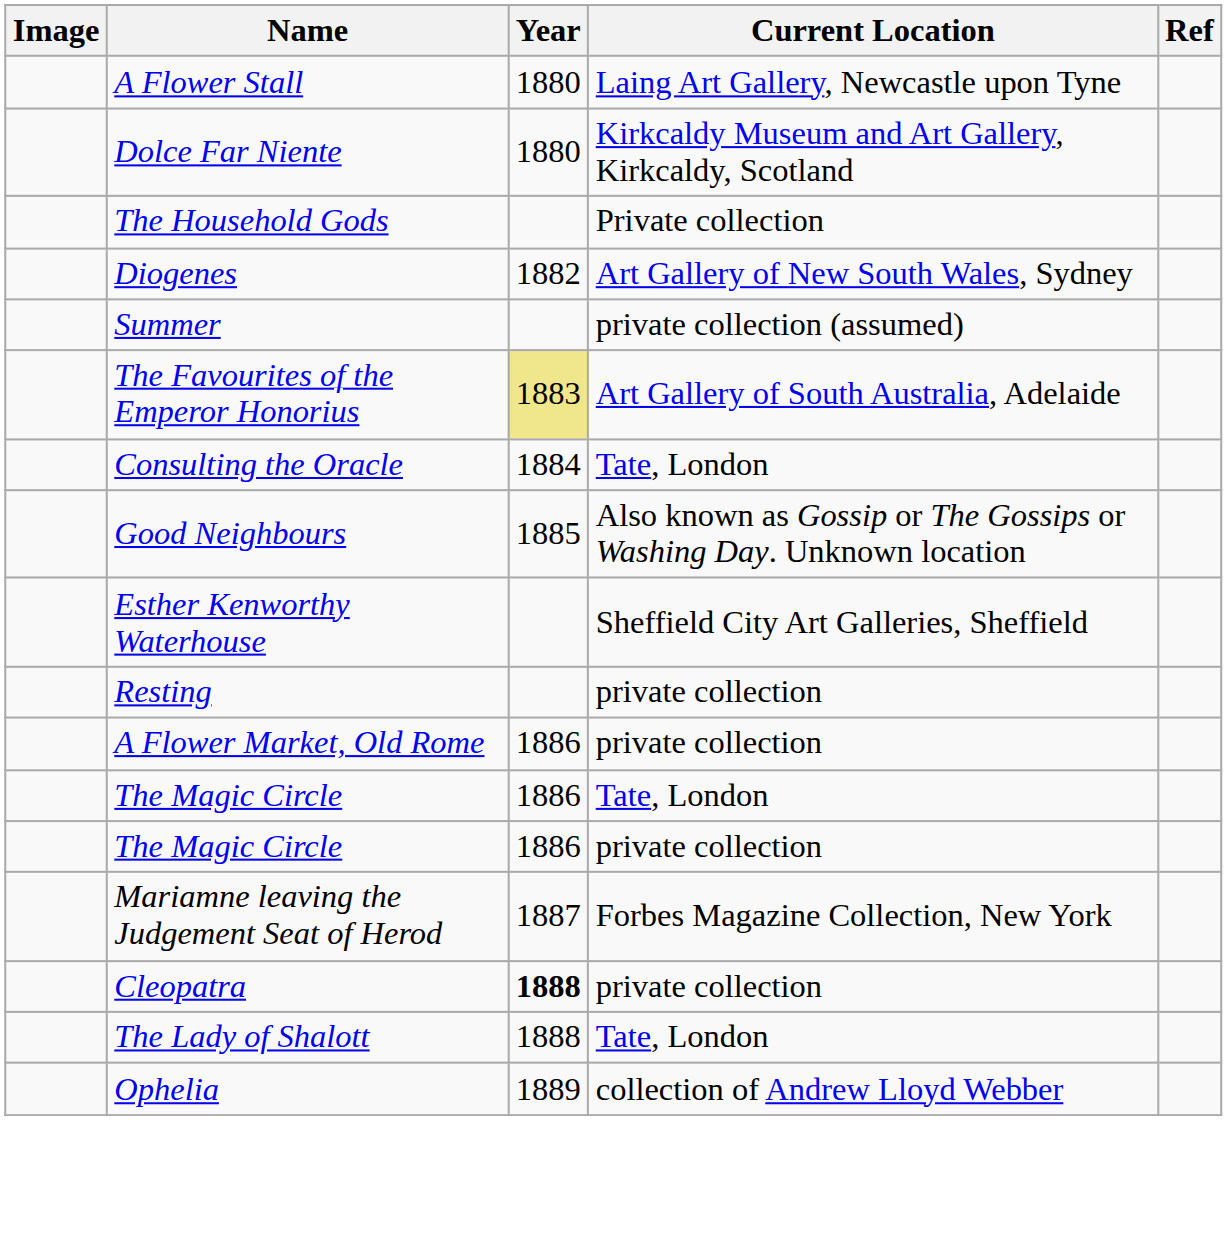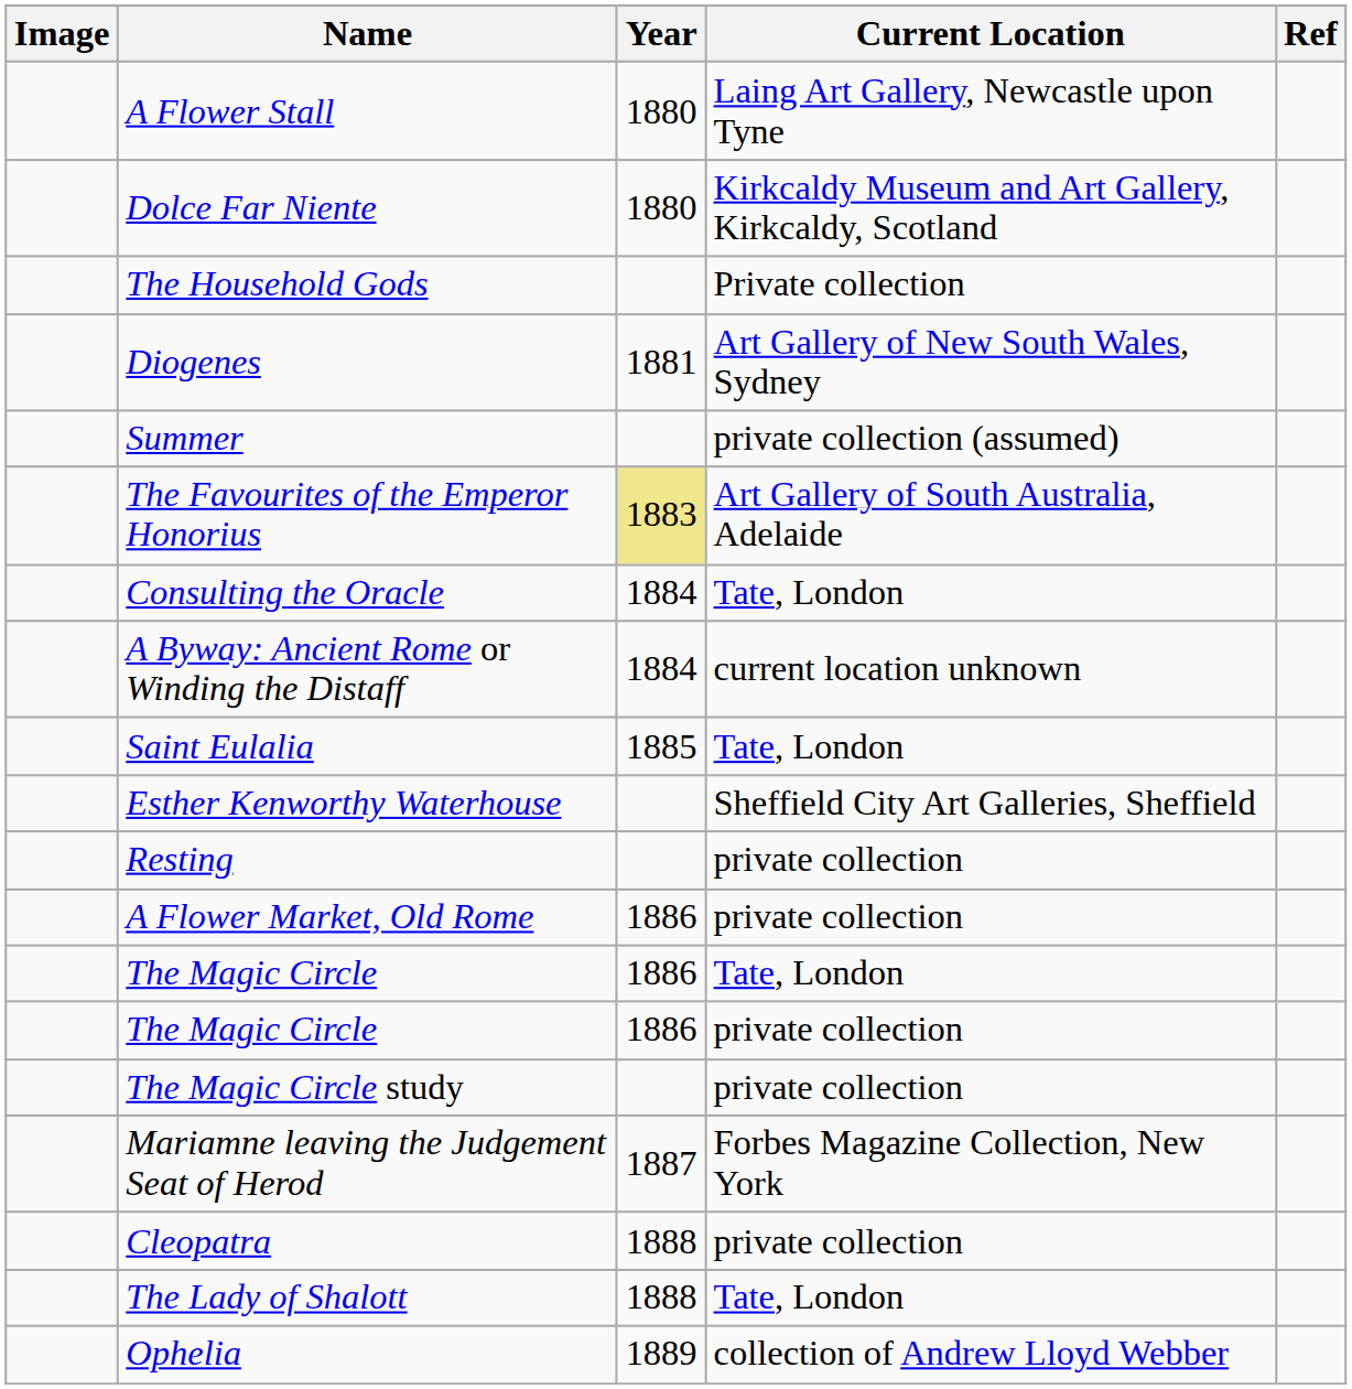Diogenes | Year: 1882 -> 1881
+ row: A Byway: Ancient Rome or Winding the Distaff | 1884 | current location unknown
- row: Good Neighbours | 1885 | Also known as Gossip or The Gossips or Washing Day. Unknown location
+ row: Saint Eulalia | 1885 | Tate, London
+ row: The Magic Circle study | private collection
Cleopatra | Year: bold -> normal
